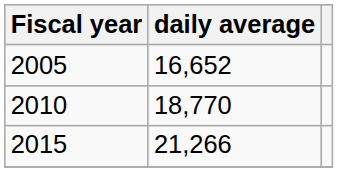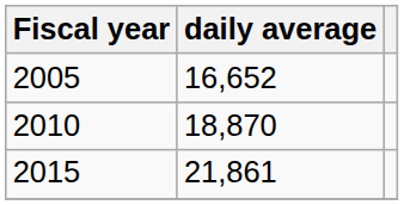2010 | daily average: 18,770 -> 18,870
2015 | daily average: 21,266 -> 21,861
